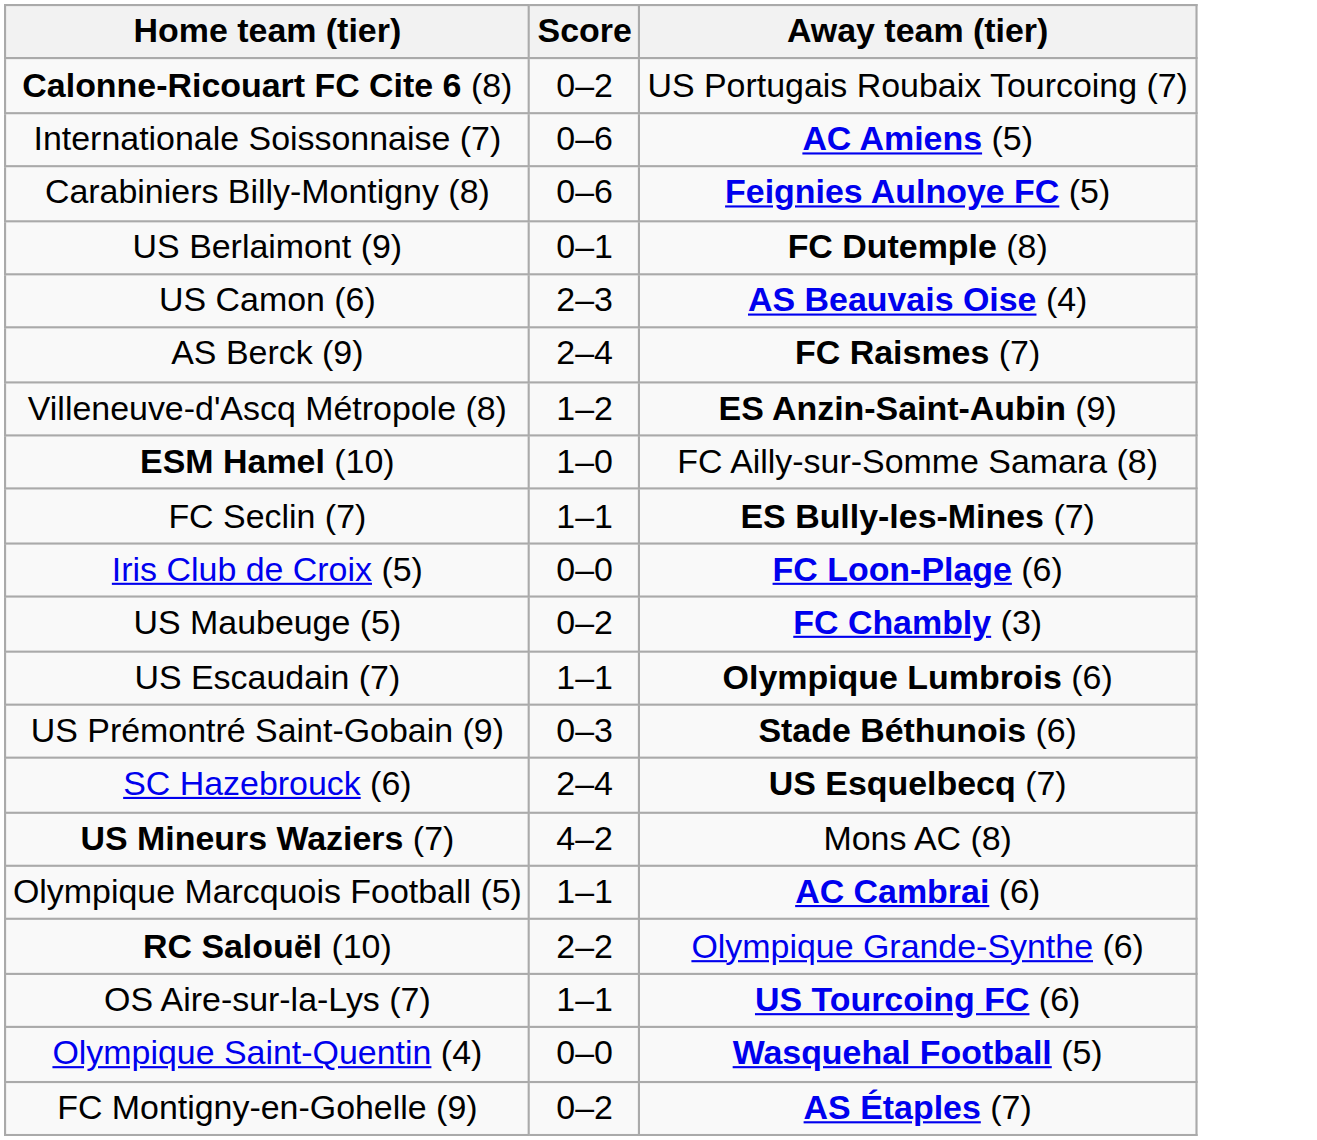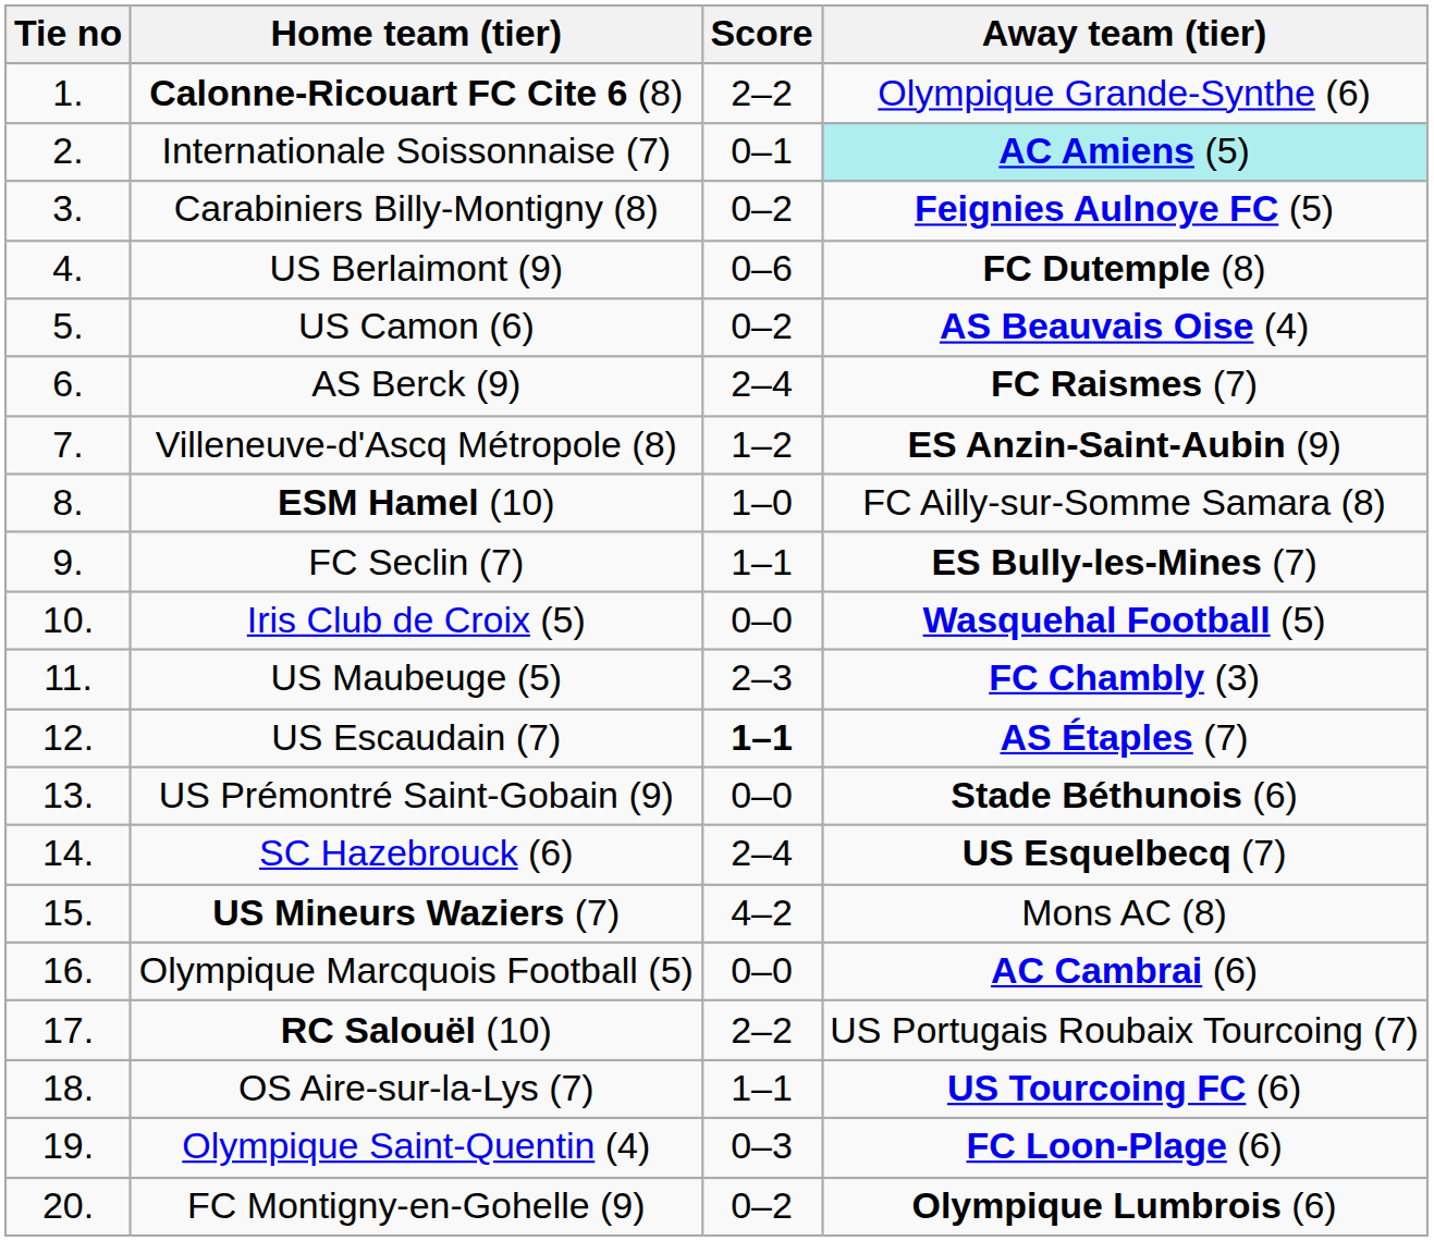+ column: Tie no | 1. | 2. | 3. | 4. | 5. | 6. | 7. | 8. | 9. | 10. | 11. | 12. | 13. | 14. | 15. | 16. | 17. | 18. | 19. | 20.
Calonne-Ricouart FC Cite 6 (8) | Score: 0–2 -> 2–2
Calonne-Ricouart FC Cite 6 (8) | Away team (tier): US Portugais Roubaix Tourcoing (7) -> Olympique Grande-Synthe (6)
Internationale Soissonnaise (7) | Score: 0–6 -> 0–1
Internationale Soissonnaise (7) | Away team (tier): no background -> paleturquoise background
Carabiniers Billy-Montigny (8) | Score: 0–6 -> 0–2
US Berlaimont (9) | Score: 0–1 -> 0–6
US Camon (6) | Score: 2–3 -> 0–2
Iris Club de Croix (5) | Away team (tier): FC Loon-Plage (6) -> Wasquehal Football (5)
US Maubeuge (5) | Score: 0–2 -> 2–3
US Escaudain (7) | Score: normal -> bold
US Escaudain (7) | Away team (tier): Olympique Lumbrois (6) -> AS Étaples (7)
US Prémontré Saint-Gobain (9) | Score: 0–3 -> 0–0
Olympique Marcquois Football (5) | Score: 1–1 -> 0–0
RC Salouël (10) | Away team (tier): Olympique Grande-Synthe (6) -> US Portugais Roubaix Tourcoing (7)
Olympique Saint-Quentin (4) | Score: 0–0 -> 0–3
Olympique Saint-Quentin (4) | Away team (tier): Wasquehal Football (5) -> FC Loon-Plage (6)
FC Montigny-en-Gohelle (9) | Away team (tier): AS Étaples (7) -> Olympique Lumbrois (6)
